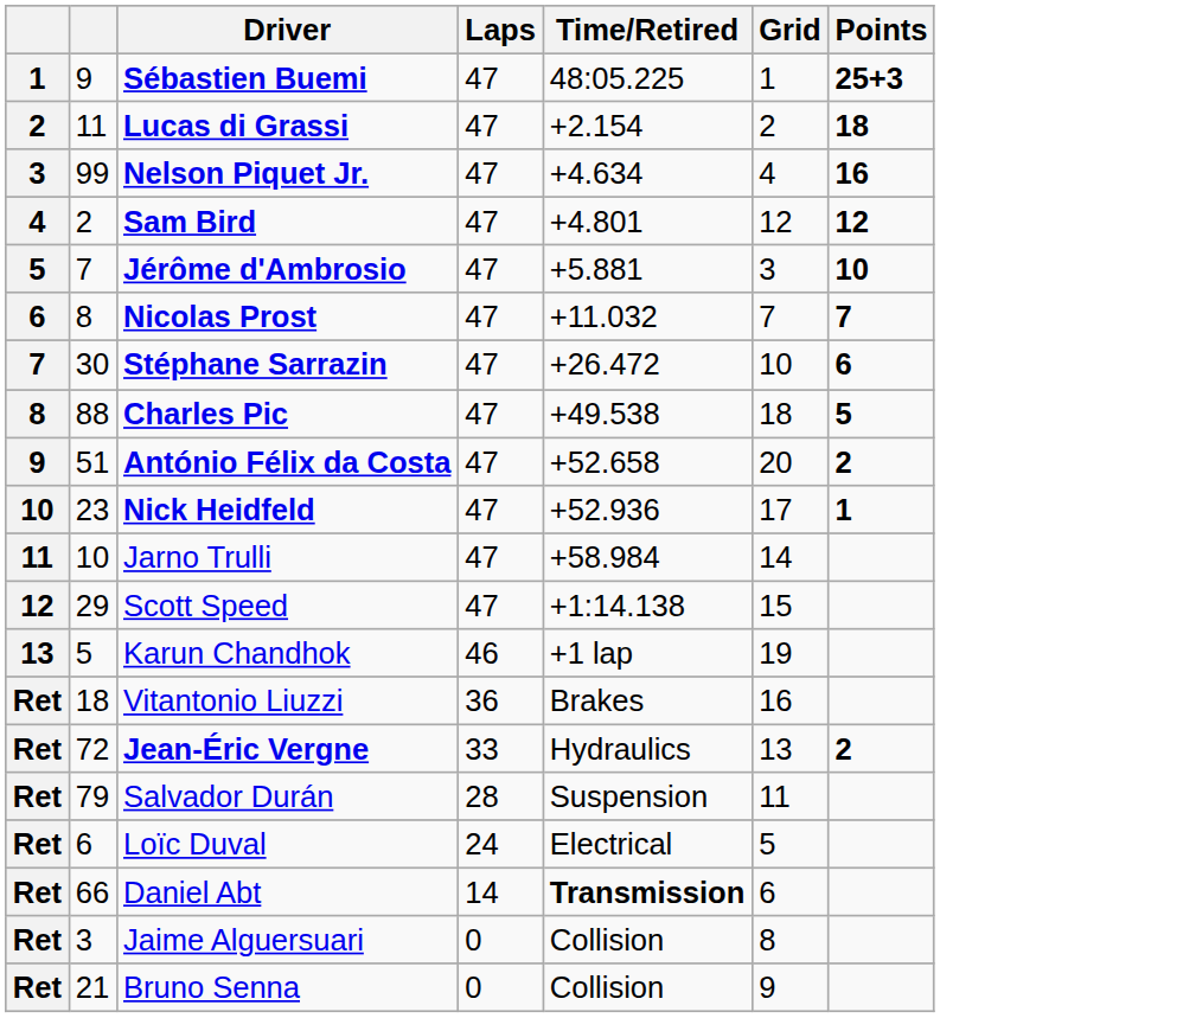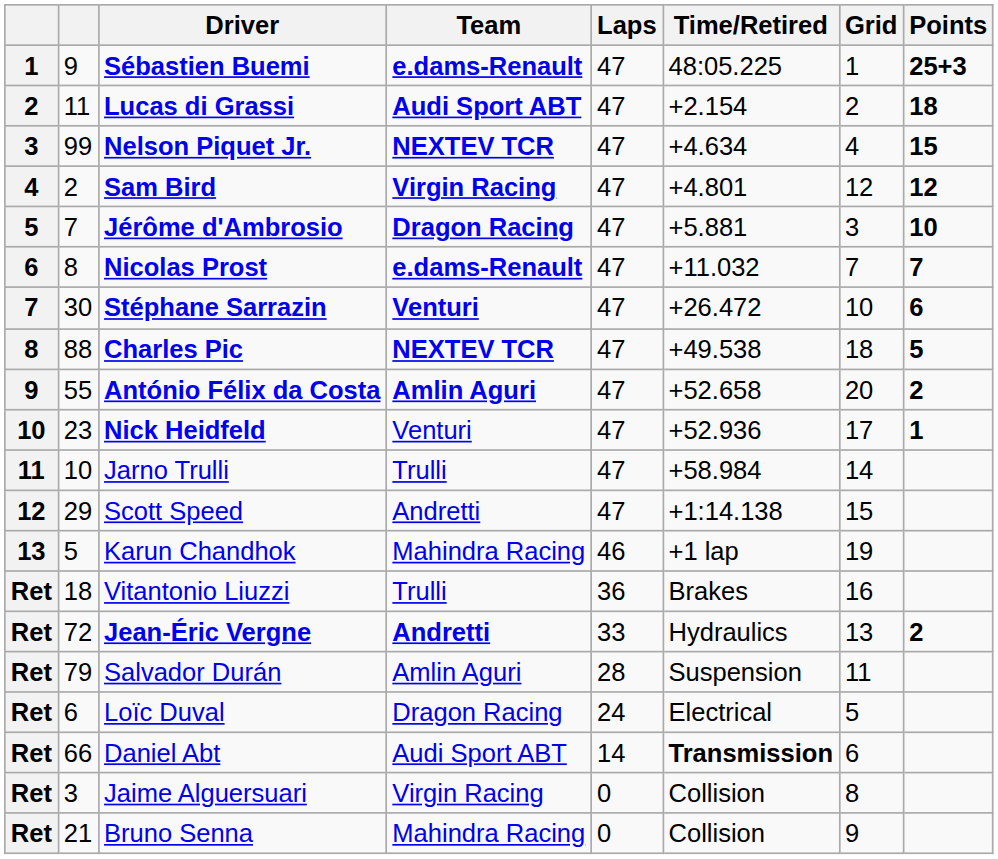+ column: Team | e.dams-Renault | Audi Sport ABT | NEXTEV TCR | Virgin Racing | Dragon Racing | e.dams-Renault | Venturi | NEXTEV TCR | Amlin Aguri | Venturi | Trulli | Andretti | Mahindra Racing | Trulli | Andretti | Amlin Aguri | Dragon Racing | Audi Sport ABT | Virgin Racing | Mahindra Racing
Nelson Piquet Jr. | Points: 16 -> 15
António Félix da Costa | column 2: 51 -> 55
